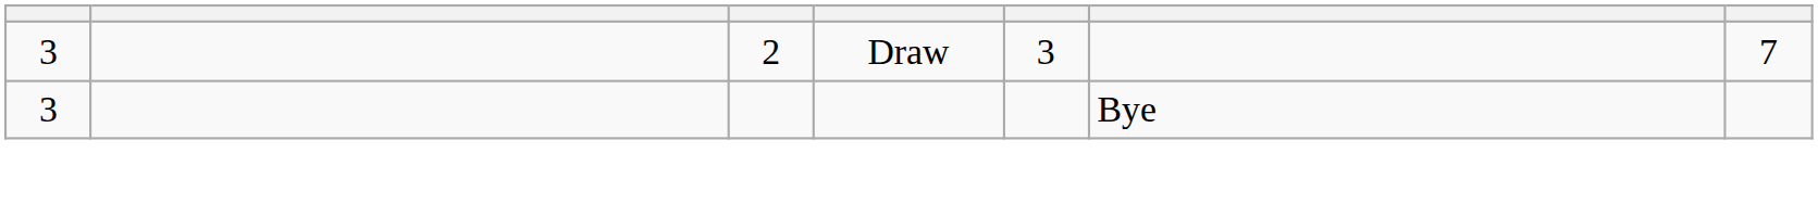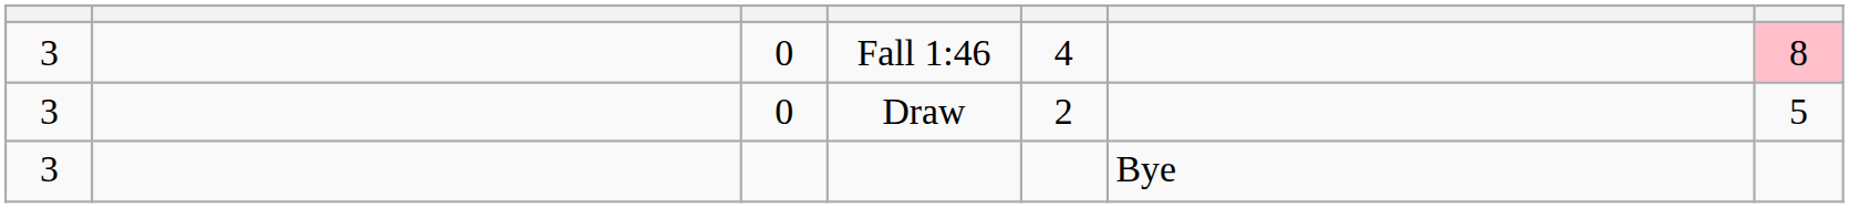+ row: 3 | 0 | Fall 1:46 | 4 | 8
Draw | column 3: 2 -> 0
Draw | column 5: 3 -> 2
Draw | column 7: 7 -> 5
